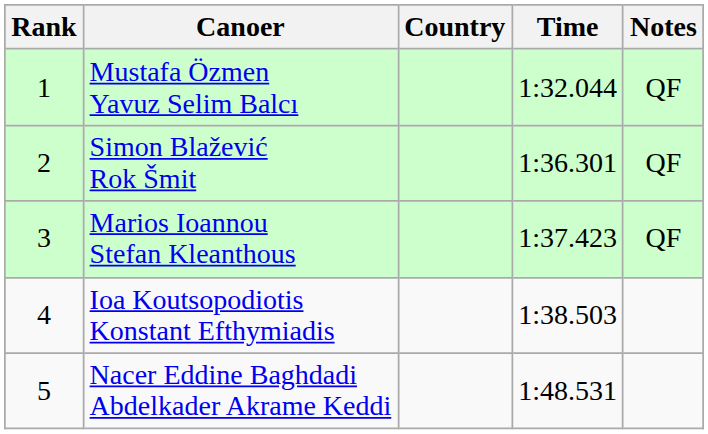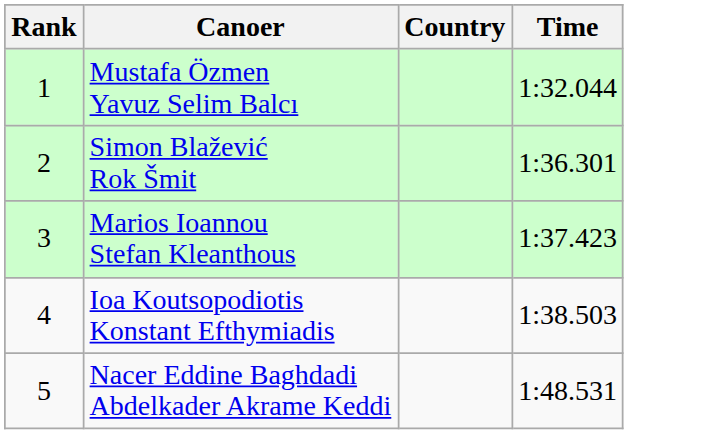- column: Notes | QF | QF | QF
